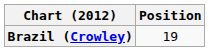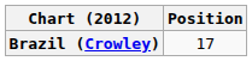Brazil (Crowley) | Position: 19 -> 17
